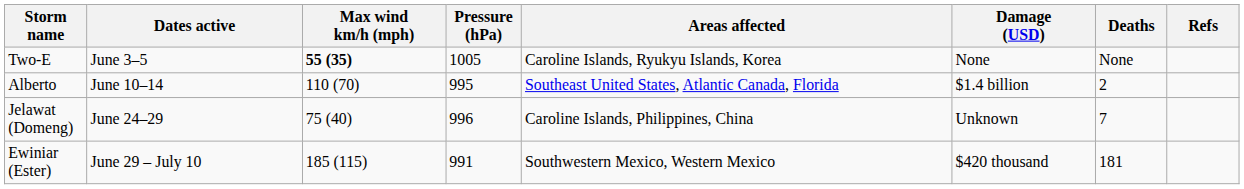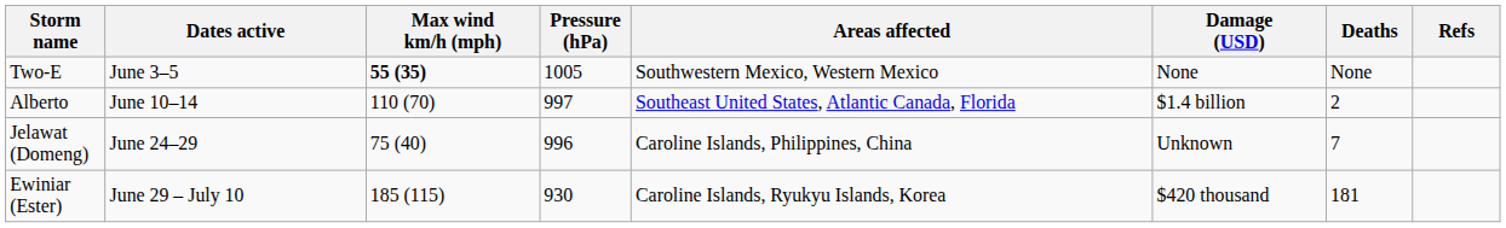Two-E | Areas affected: Caroline Islands, Ryukyu Islands, Korea -> Southwestern Mexico, Western Mexico
Alberto | Pressure (hPa): 995 -> 997
Ewiniar (Ester) | Pressure (hPa): 991 -> 930
Ewiniar (Ester) | Areas affected: Southwestern Mexico, Western Mexico -> Caroline Islands, Ryukyu Islands, Korea
